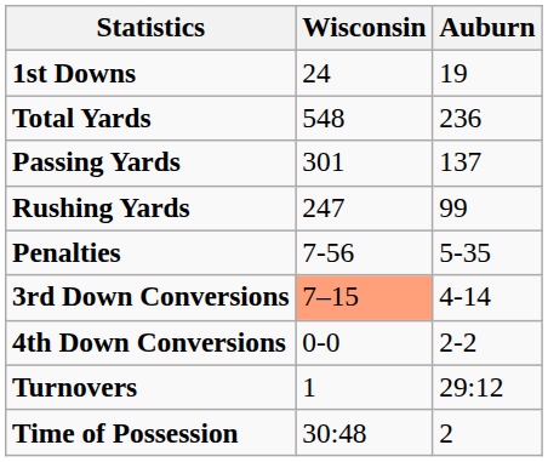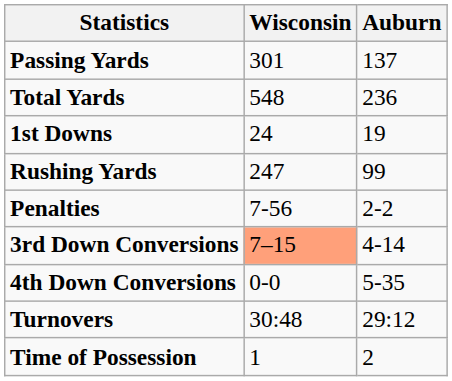rows swapped: 1st Downs <-> Passing Yards
Penalties | Auburn: 5-35 -> 2-2
4th Down Conversions | Auburn: 2-2 -> 5-35
Turnovers | Wisconsin: 1 -> 30:48
Time of Possession | Wisconsin: 30:48 -> 1
